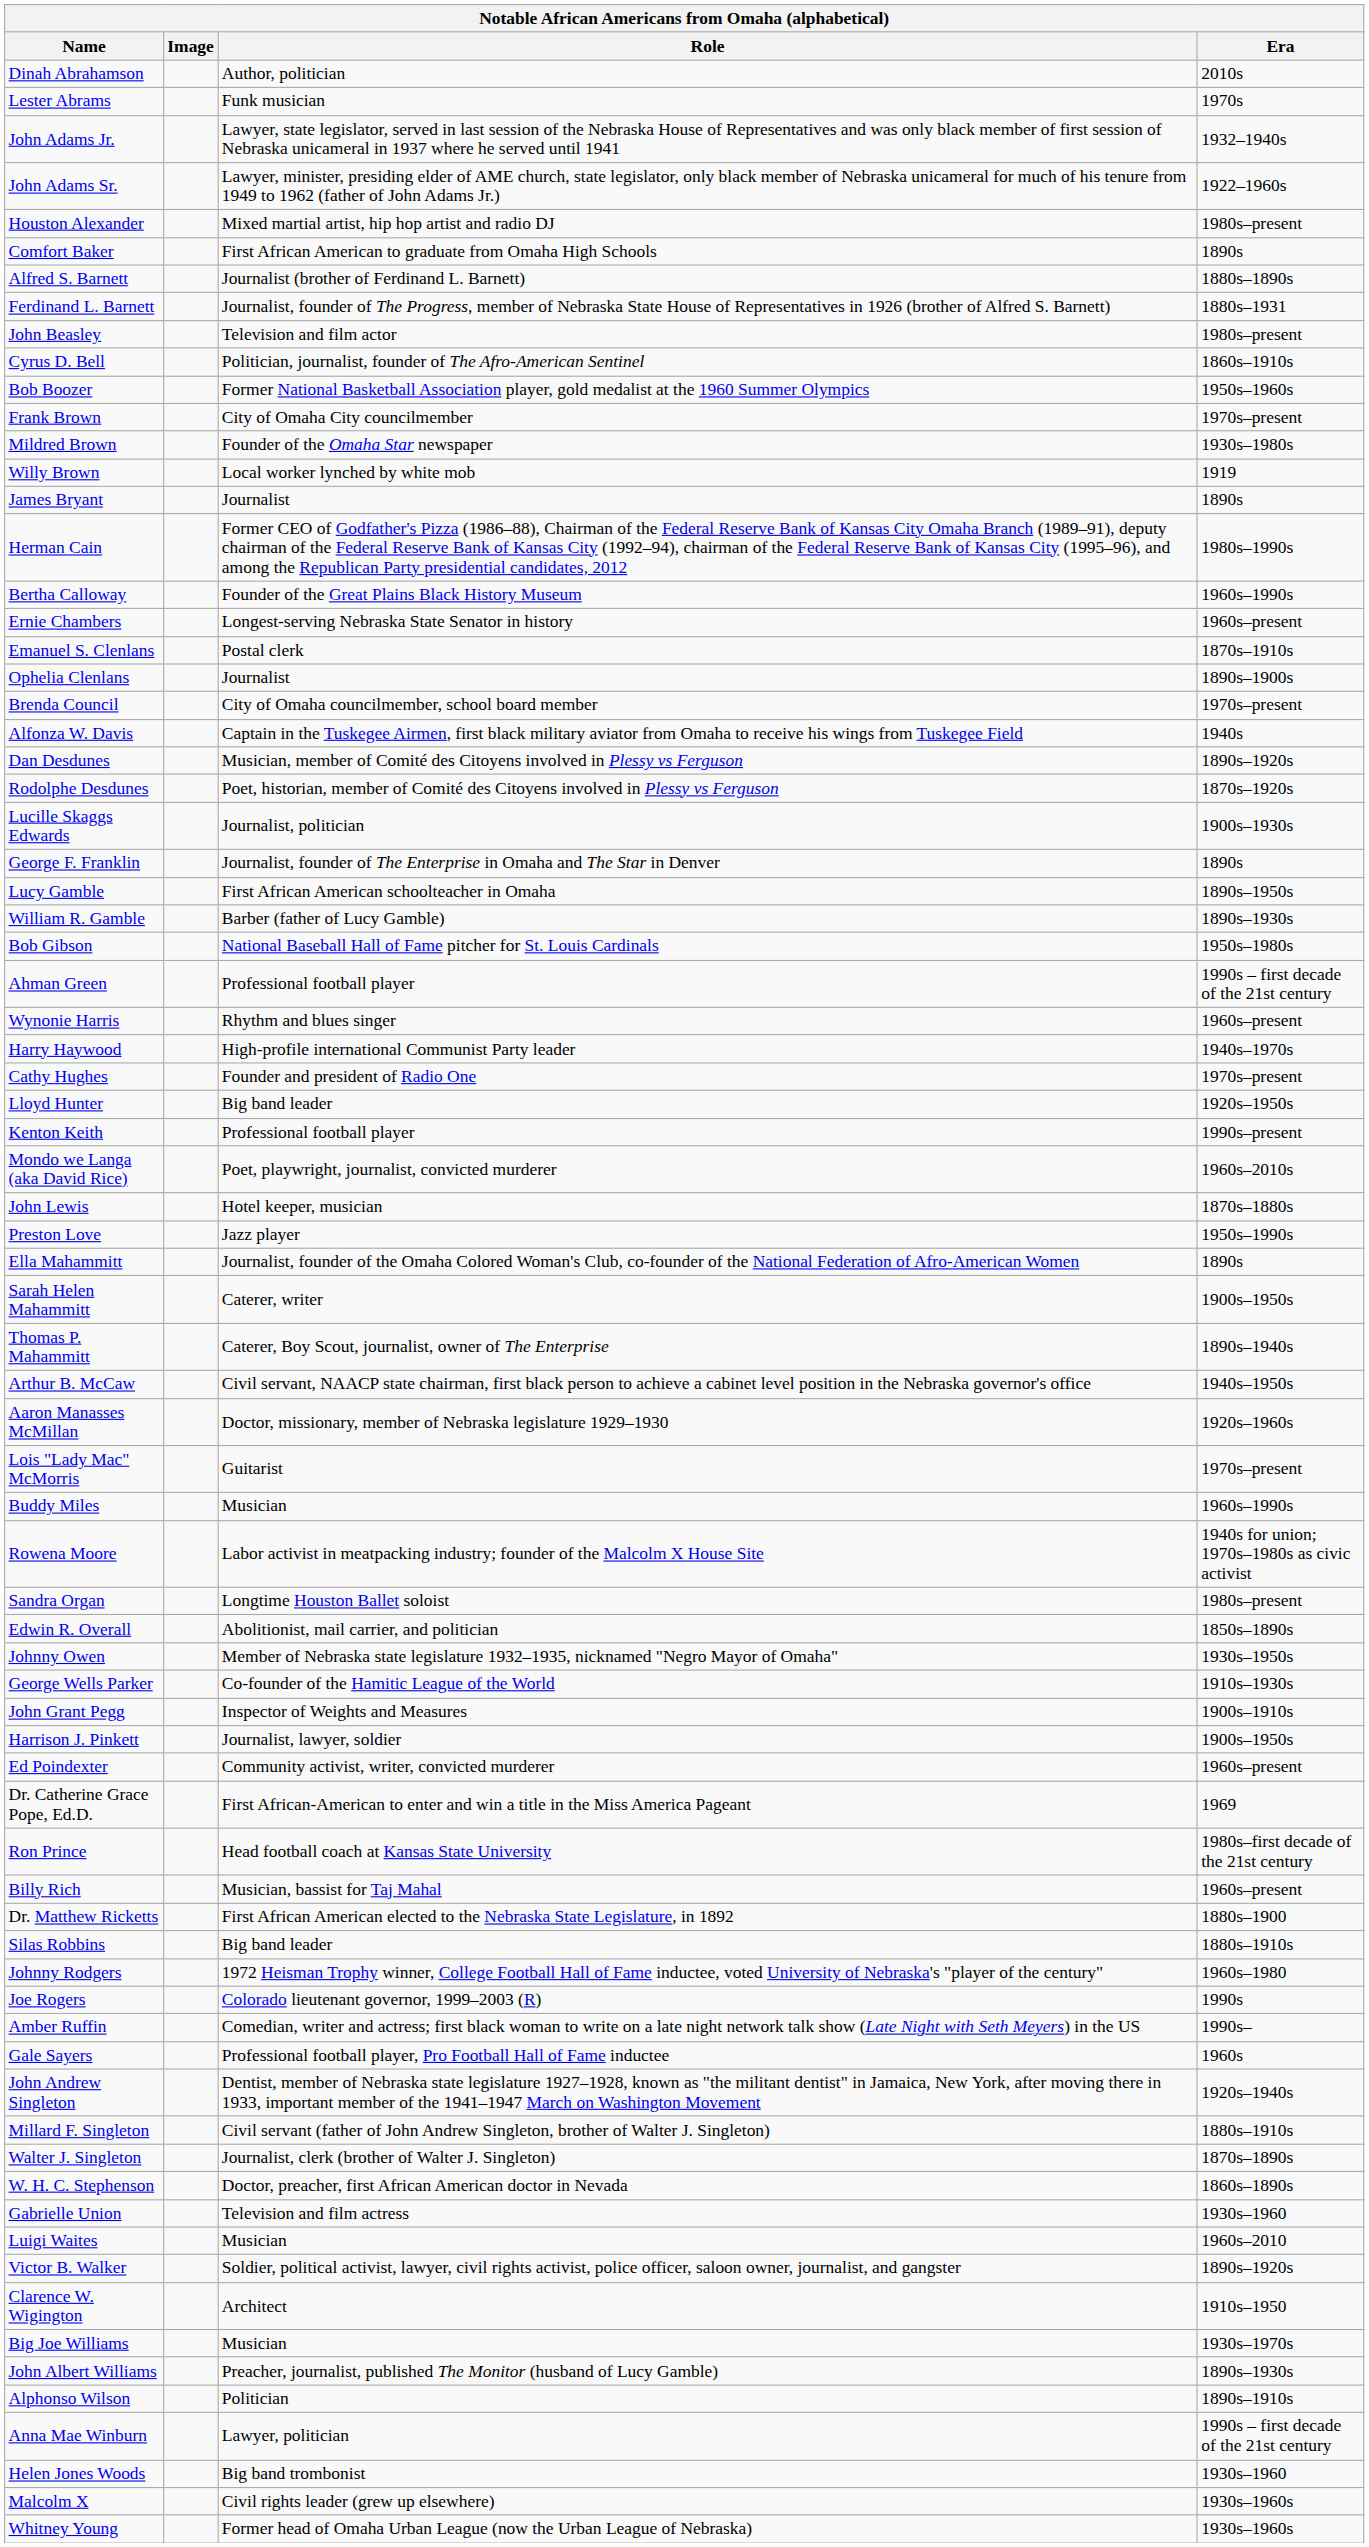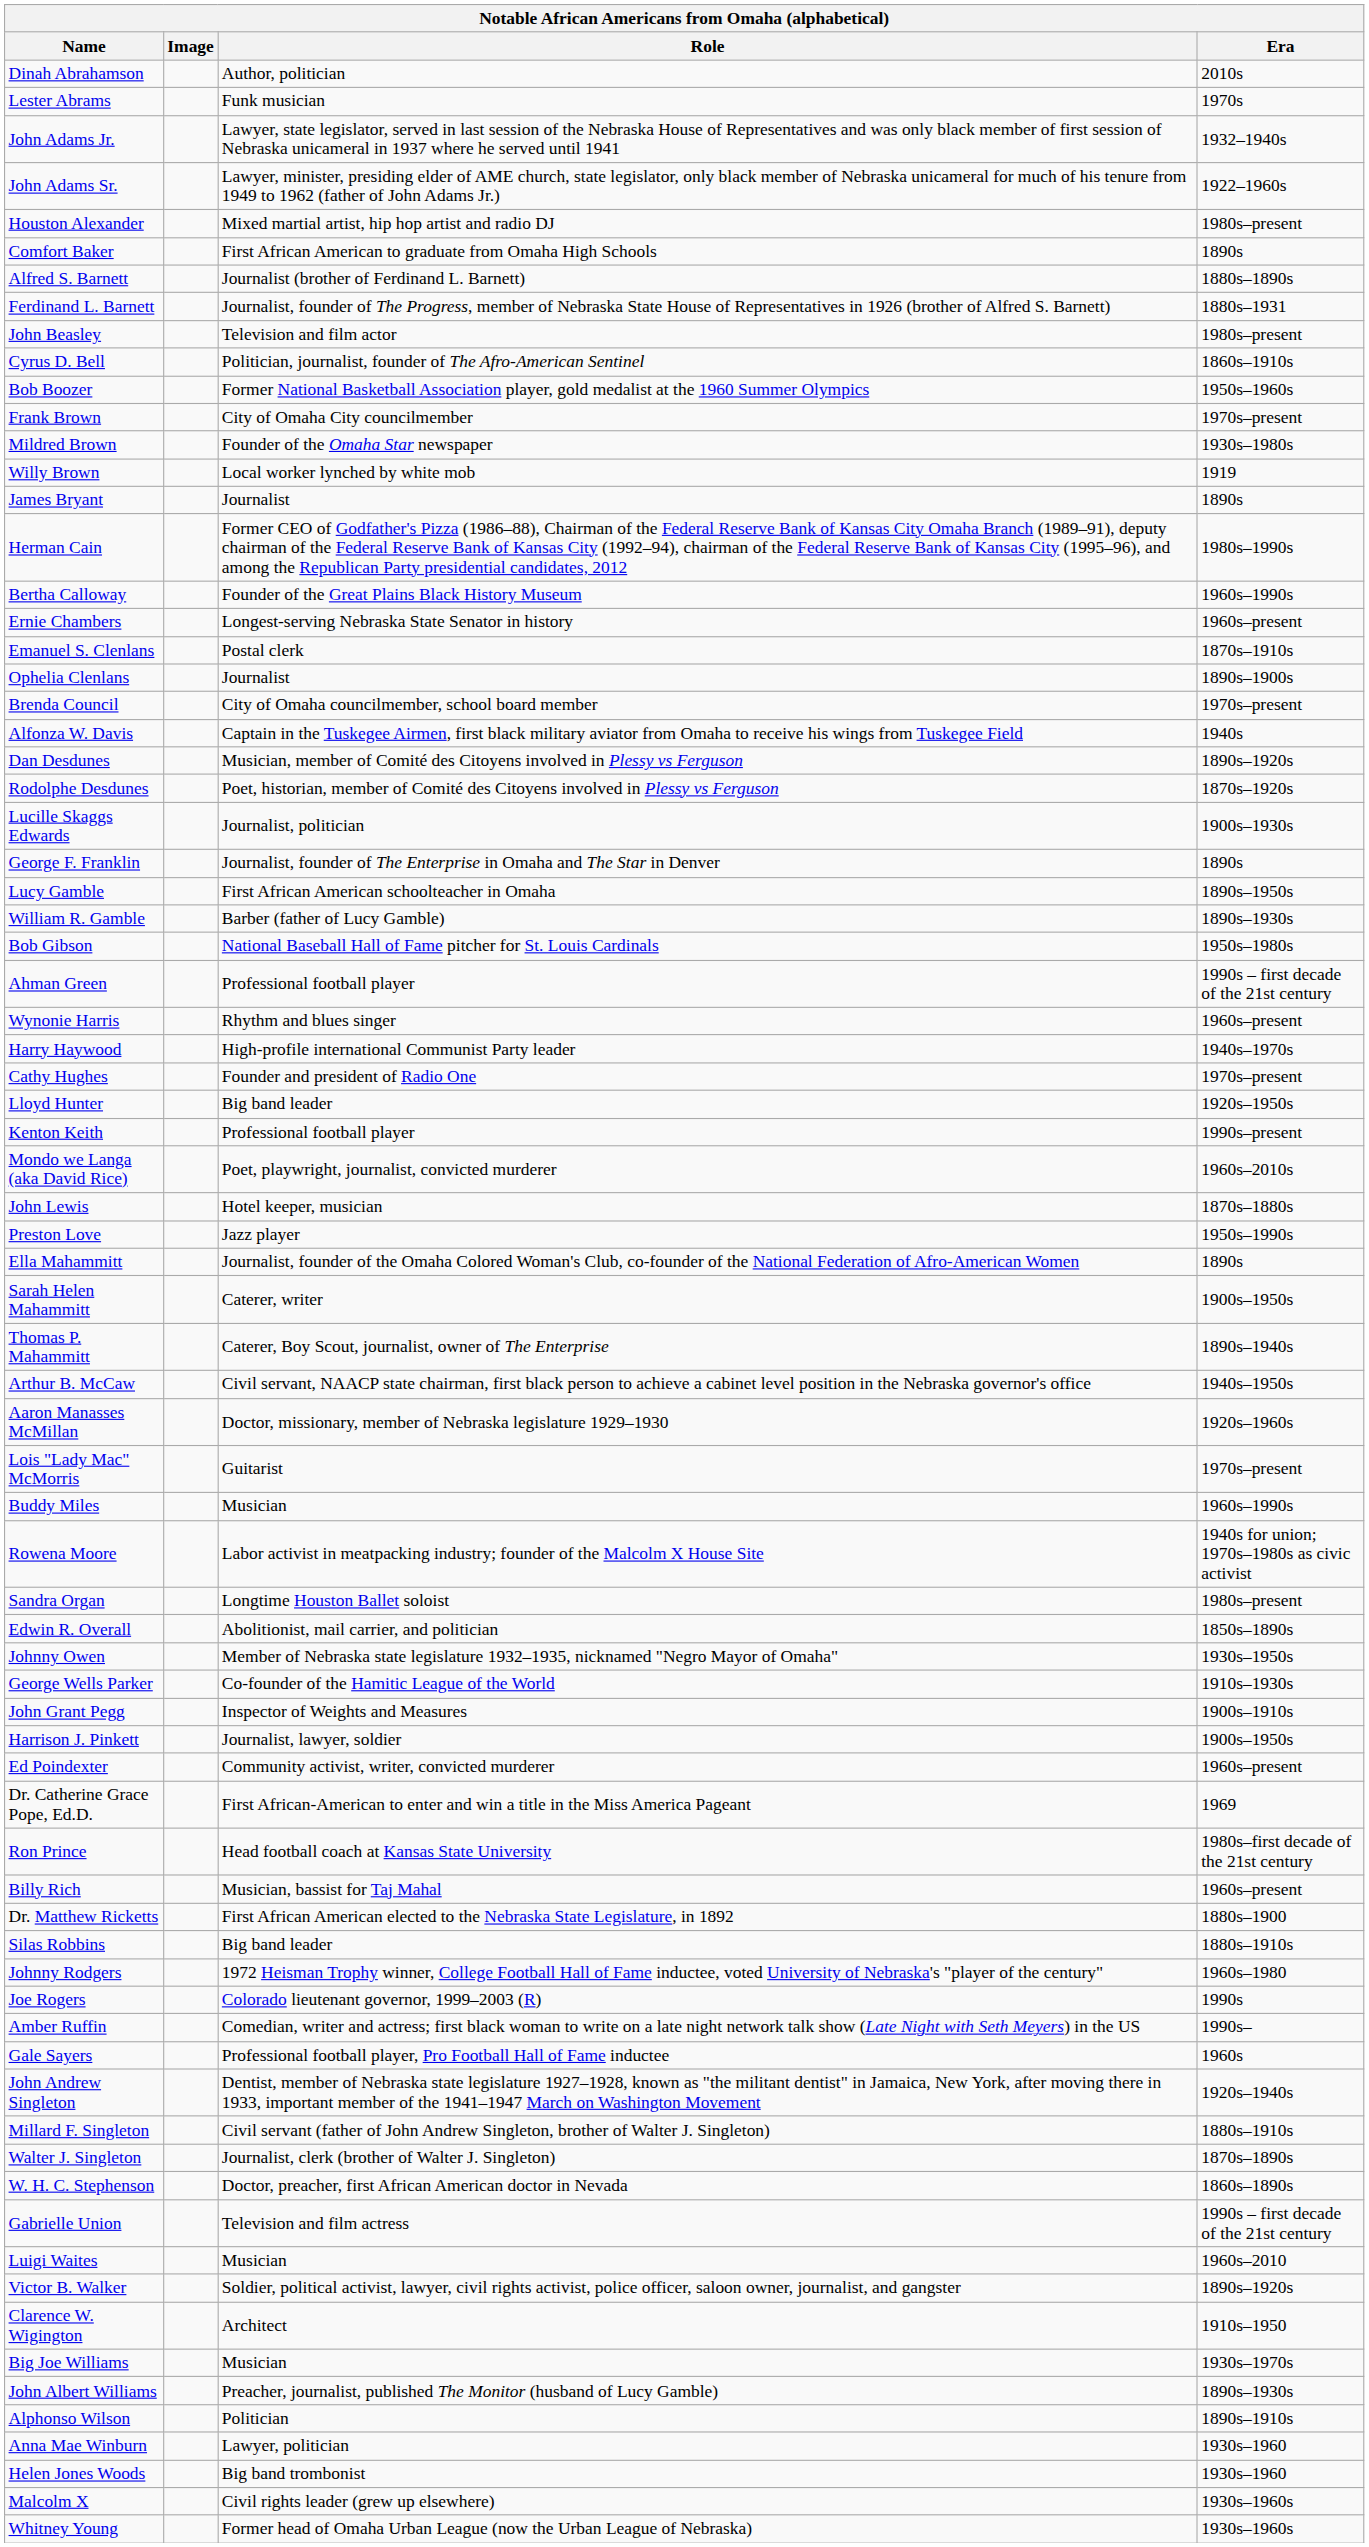Gabrielle Union | Era: 1930s–1960 -> 1990s – first decade of the 21st century
Anna Mae Winburn | Era: 1990s – first decade of the 21st century -> 1930s–1960
